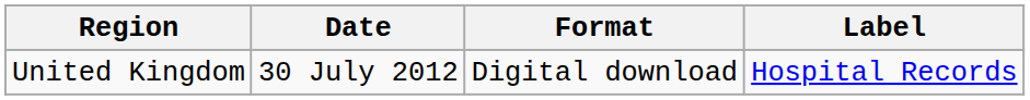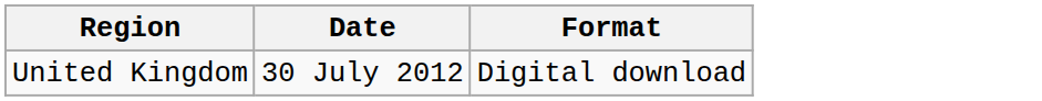- column: Label | Hospital Records
